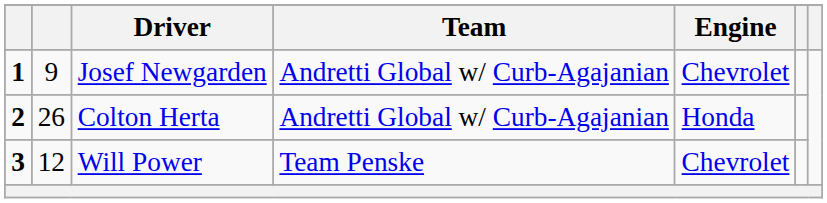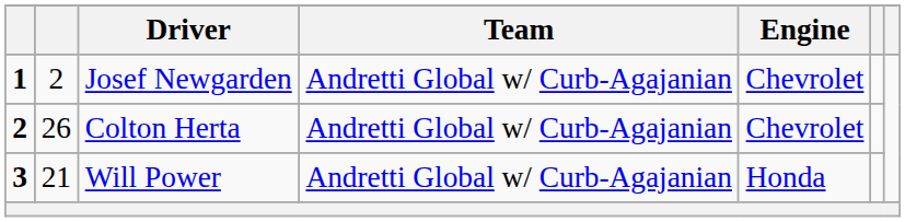Josef Newgarden | column 2: 9 -> 2
Colton Herta | Engine: Honda -> Chevrolet
Will Power | column 2: 12 -> 21
Will Power | Team: Team Penske -> Andretti Global w/ Curb-Agajanian
Will Power | Engine: Chevrolet -> Honda
